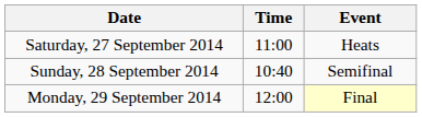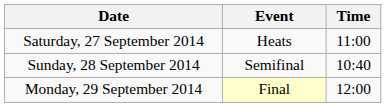columns swapped: Time <-> Event
